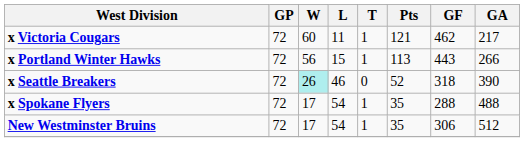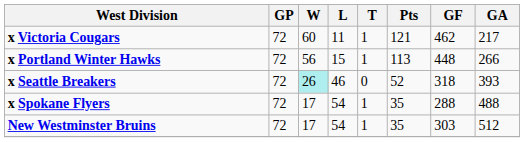x Portland Winter Hawks | GF: 443 -> 448
x Seattle Breakers | GA: 390 -> 393
New Westminster Bruins | GF: 306 -> 303
